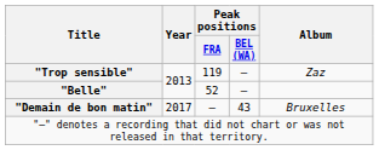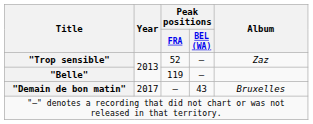"Trop sensible" | Peak positions / FRA: 119 -> 52
"Belle" | Peak positions / FRA: 52 -> 119
